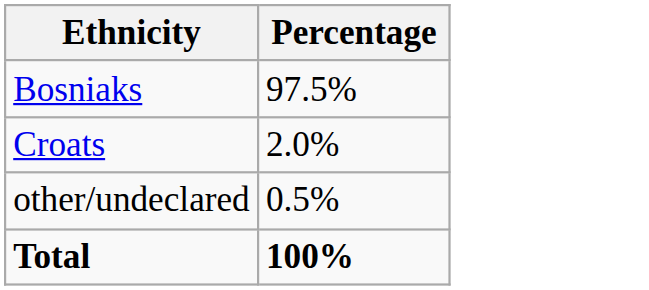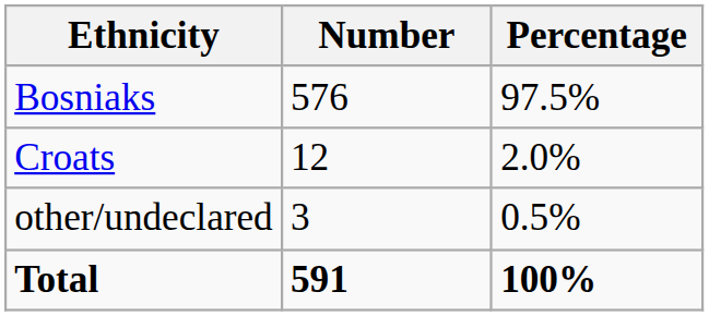+ column: Number | 576 | 12 | 3 | 591
